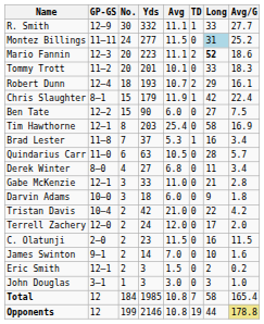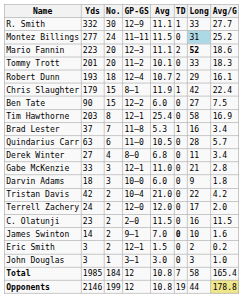columns swapped: GP-GS <-> Yds
James Swinton | TD: normal -> bold
